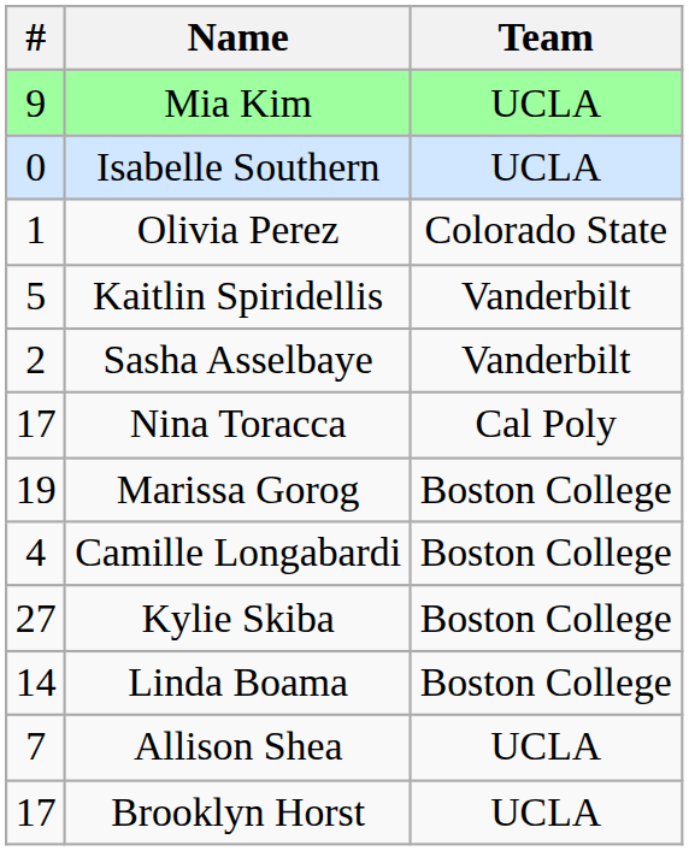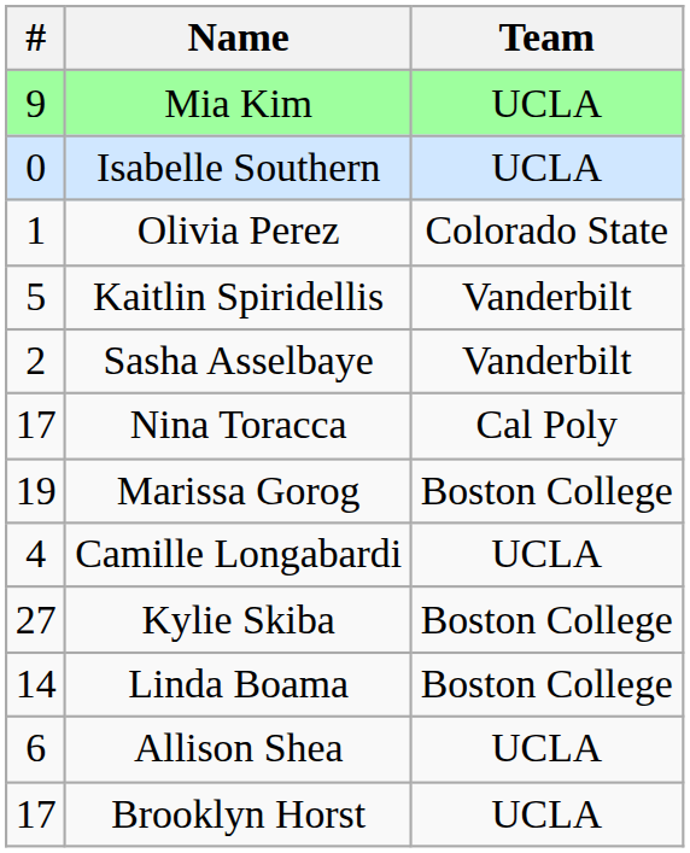Camille Longabardi | Team: Boston College -> UCLA
Allison Shea | #: 7 -> 6
